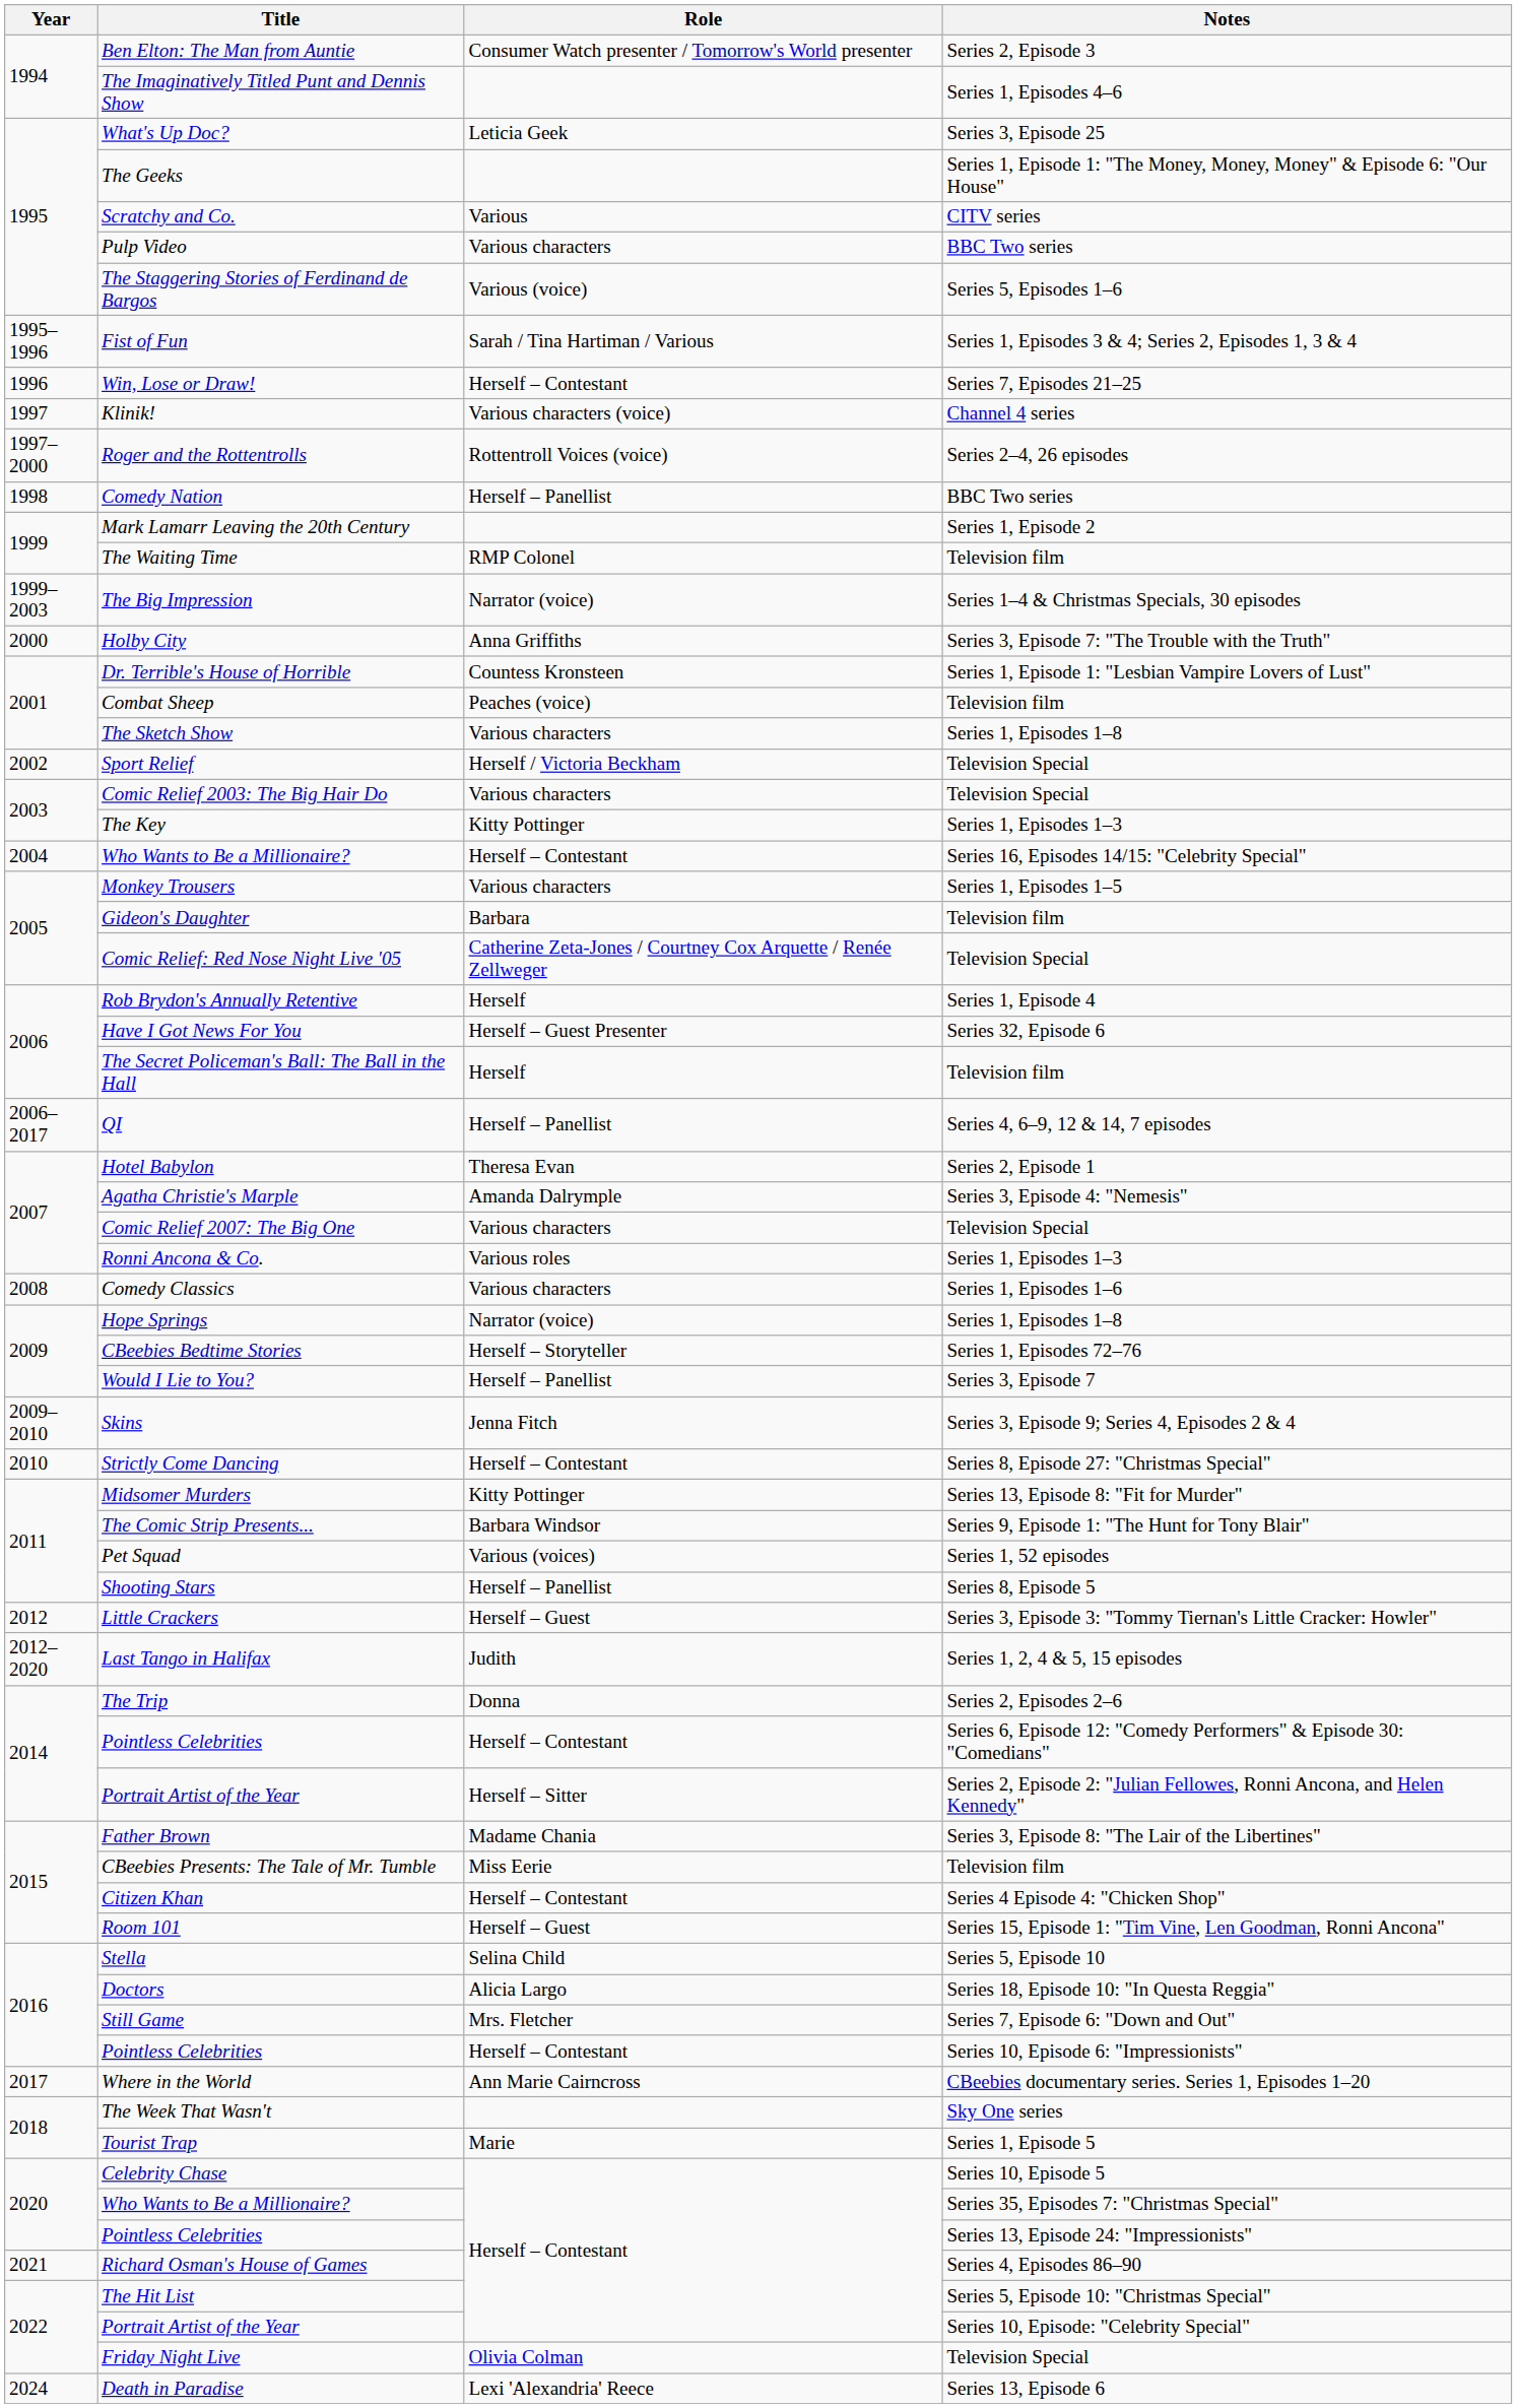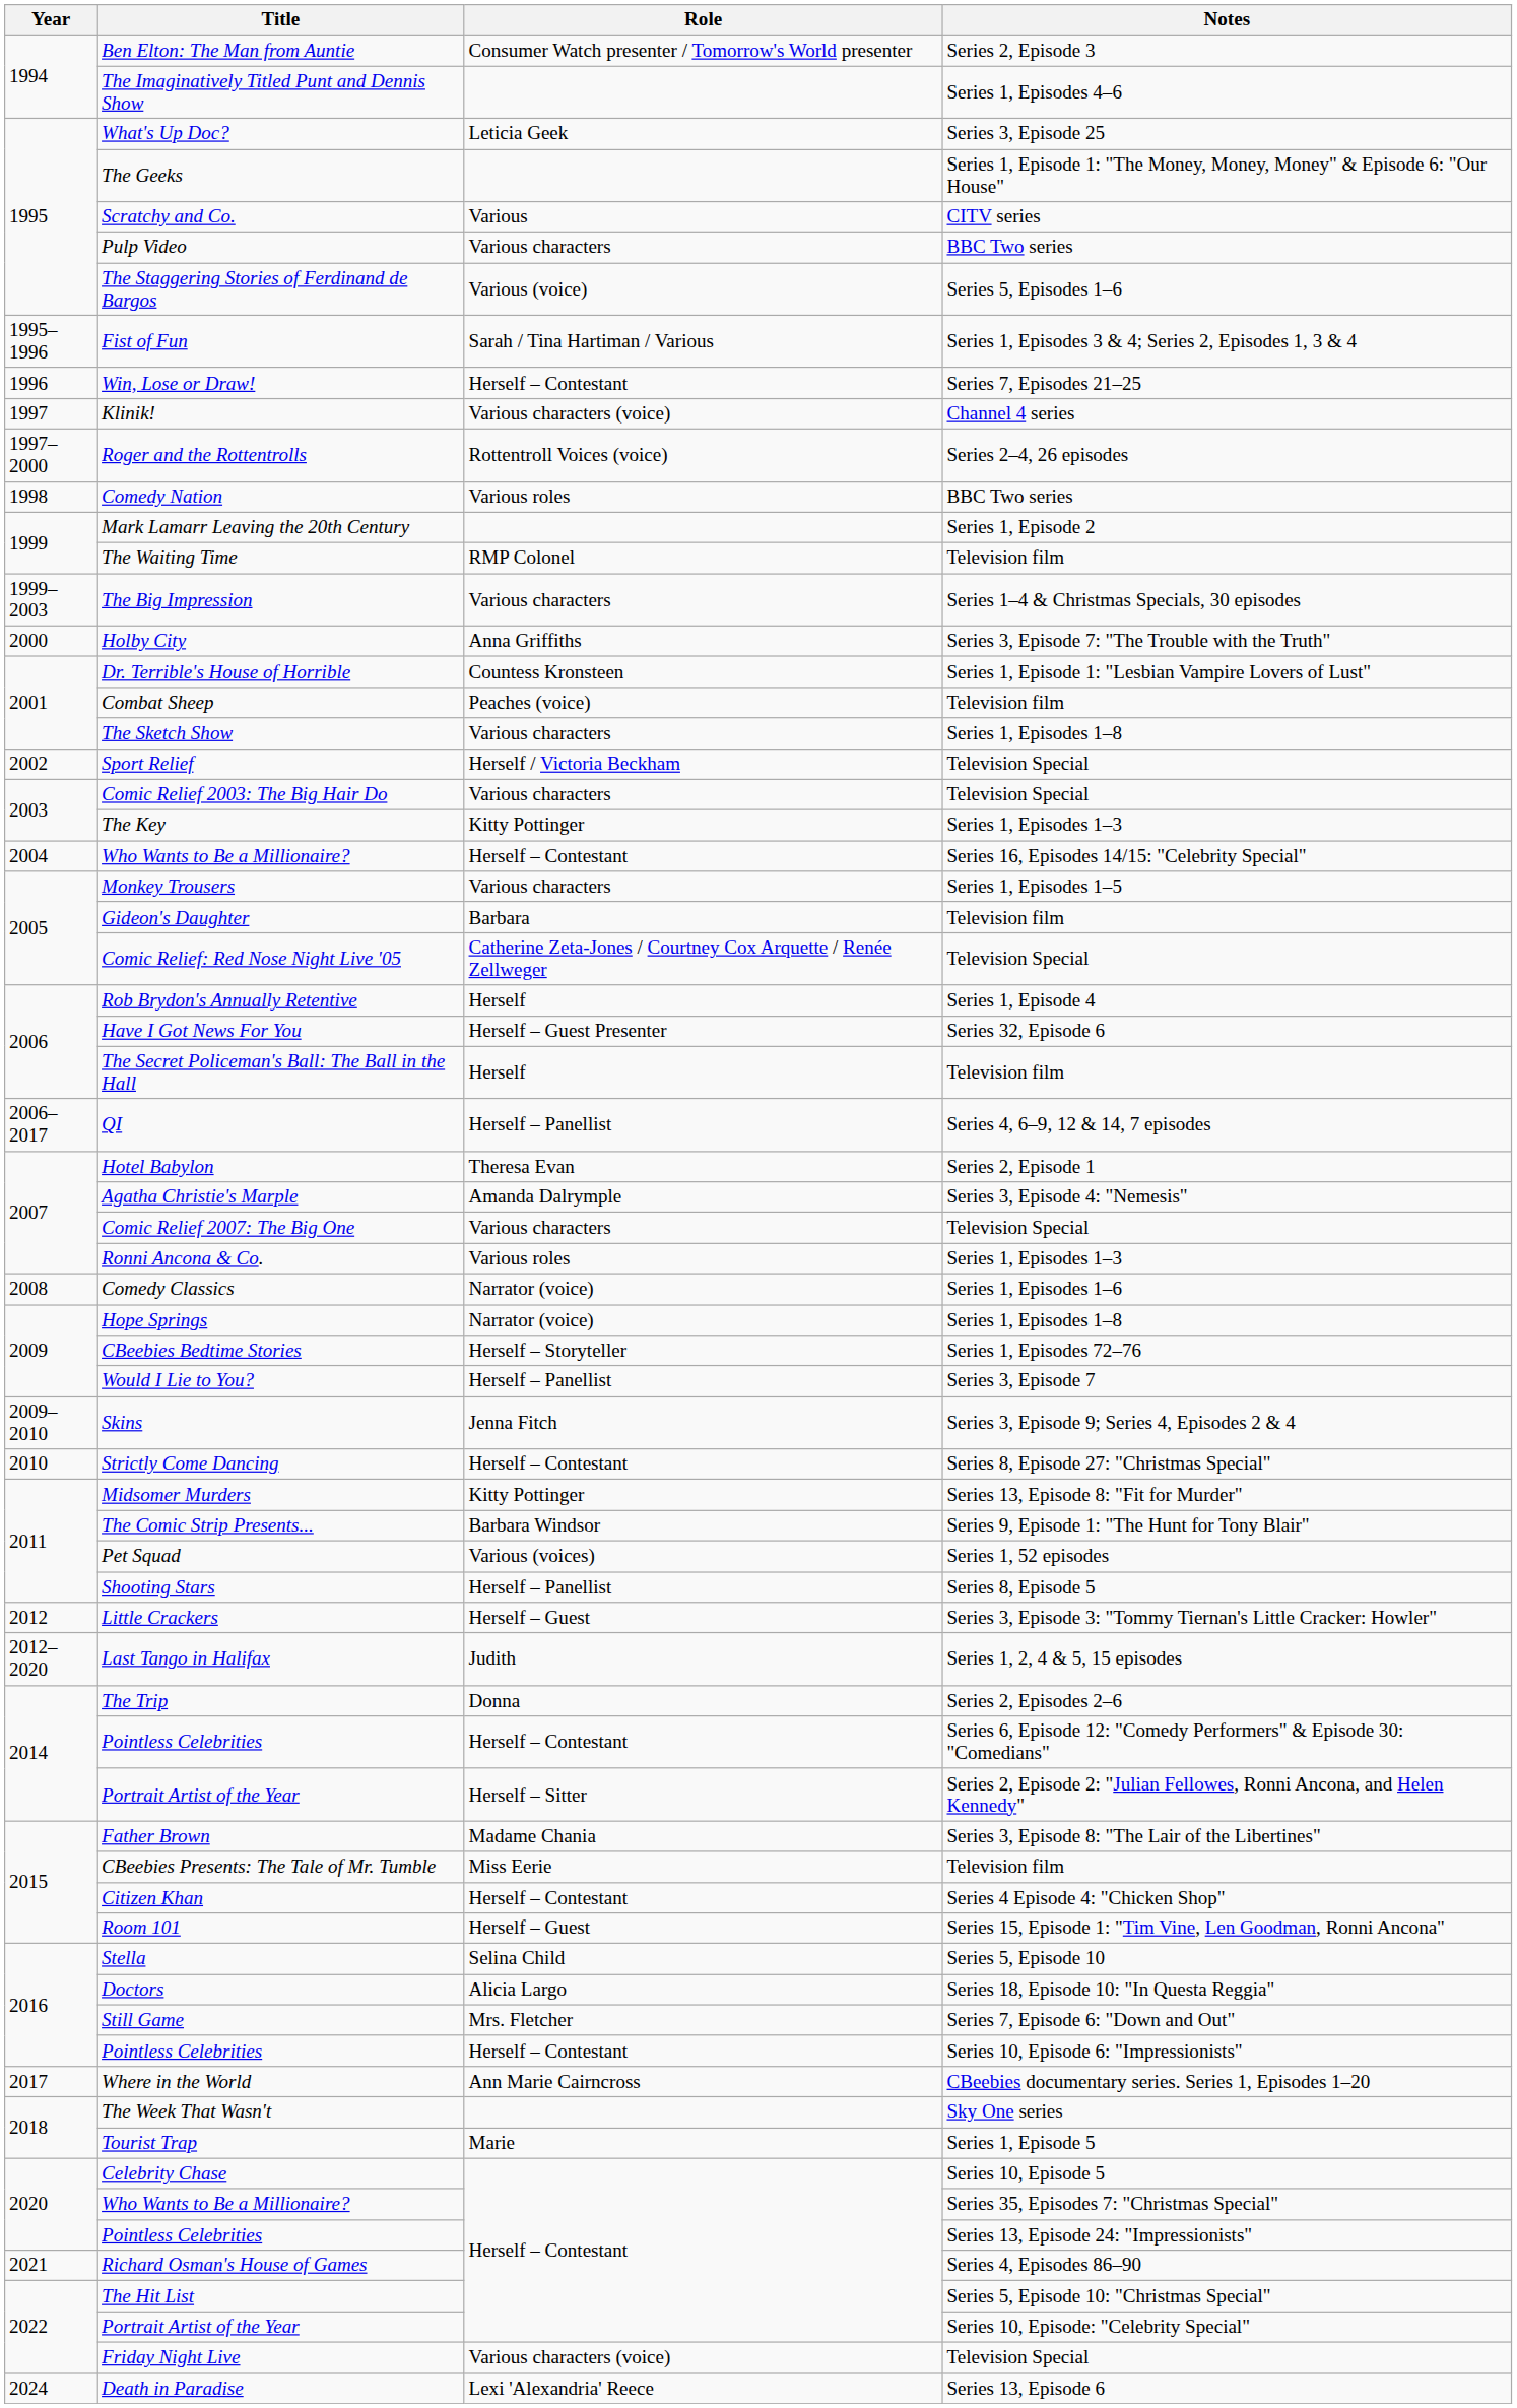Comedy Nation | Role: Herself – Panellist -> Various roles
The Big Impression | Role: Narrator (voice) -> Various characters
Comedy Classics | Role: Various characters -> Narrator (voice)
Friday Night Live | Role: Olivia Colman -> Various characters (voice)
